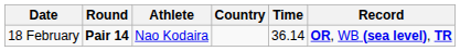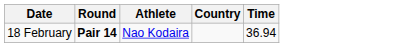- column: Record | OR, WB (sea level), TR
18 February | Time: 36.14 -> 36.94
